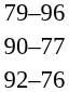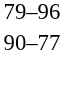- row: 92–76
